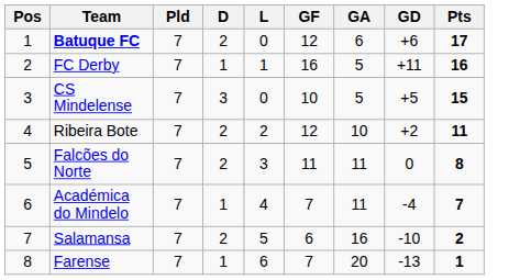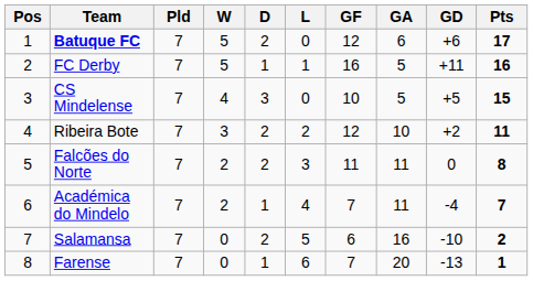+ column: W | 5 | 5 | 4 | 3 | 2 | 2 | 0 | 0
